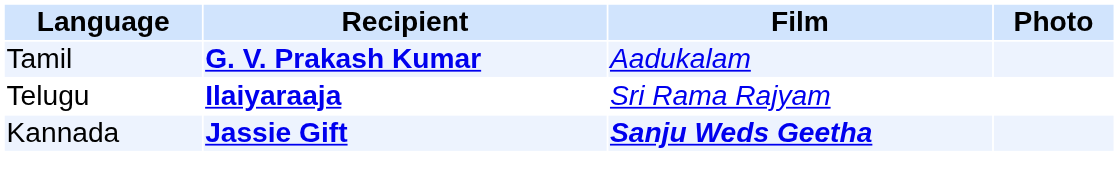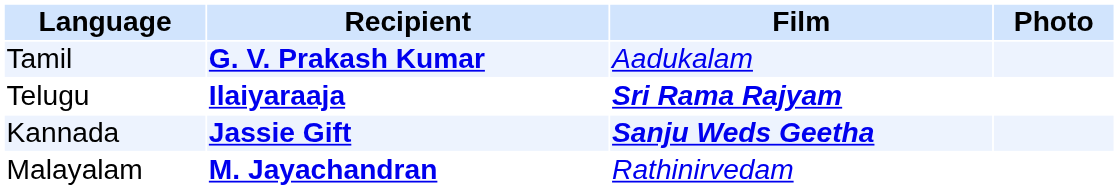Telugu | Film: normal -> bold
+ row: Malayalam | M. Jayachandran | Rathinirvedam
